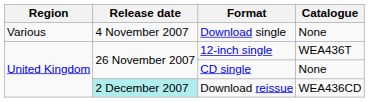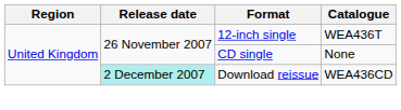- row: Various | 4 November 2007 | Download single | None
